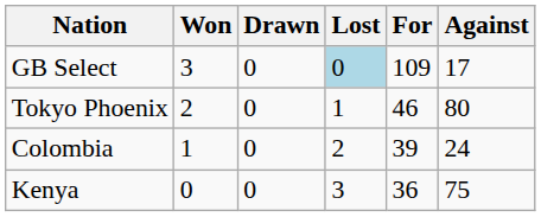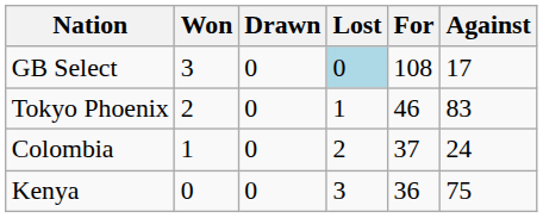GB Select | For: 109 -> 108
Tokyo Phoenix | Against: 80 -> 83
Colombia | For: 39 -> 37
